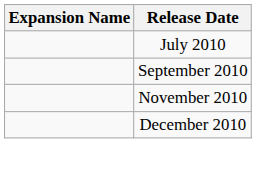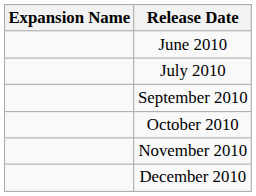+ row: June 2010
+ row: October 2010
